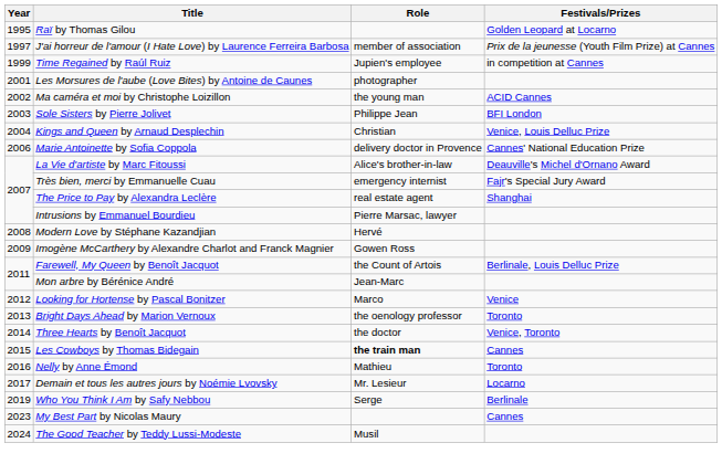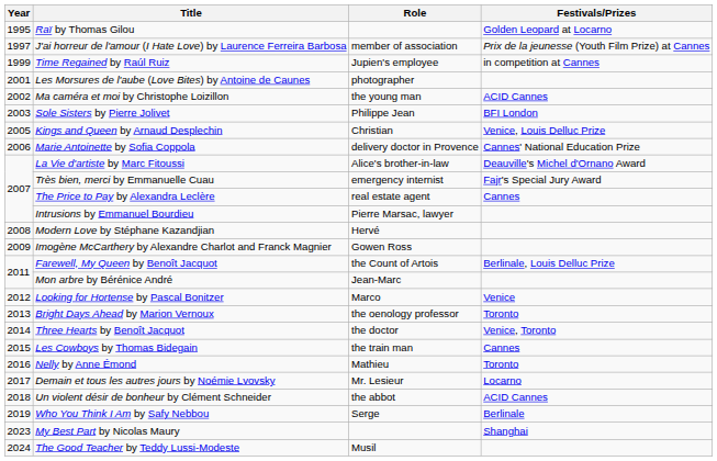Kings and Queen by Arnaud Desplechin | Year: 2004 -> 2005
The Price to Pay by Alexandra Leclère | Festivals/Prizes: Shanghai -> Cannes
Les Cowboys by Thomas Bidegain | Role: bold -> normal
+ row: 2018 | Un violent désir de bonheur by Clément Schneider | the abbot | ACID Cannes
My Best Part by Nicolas Maury | Festivals/Prizes: Cannes -> Shanghai
